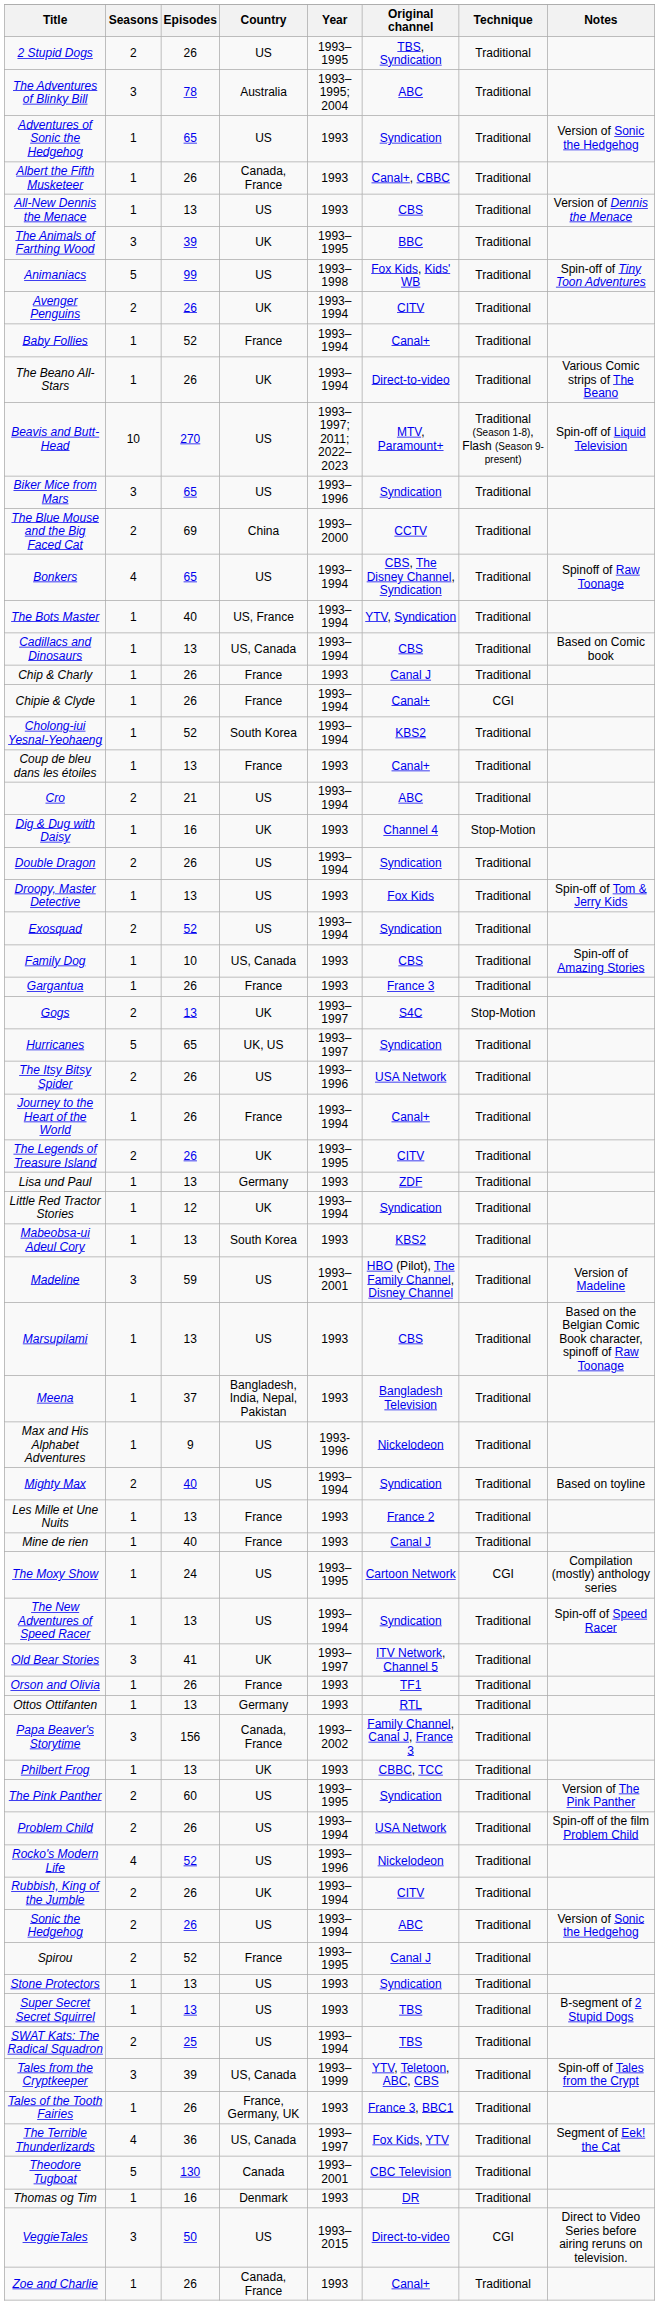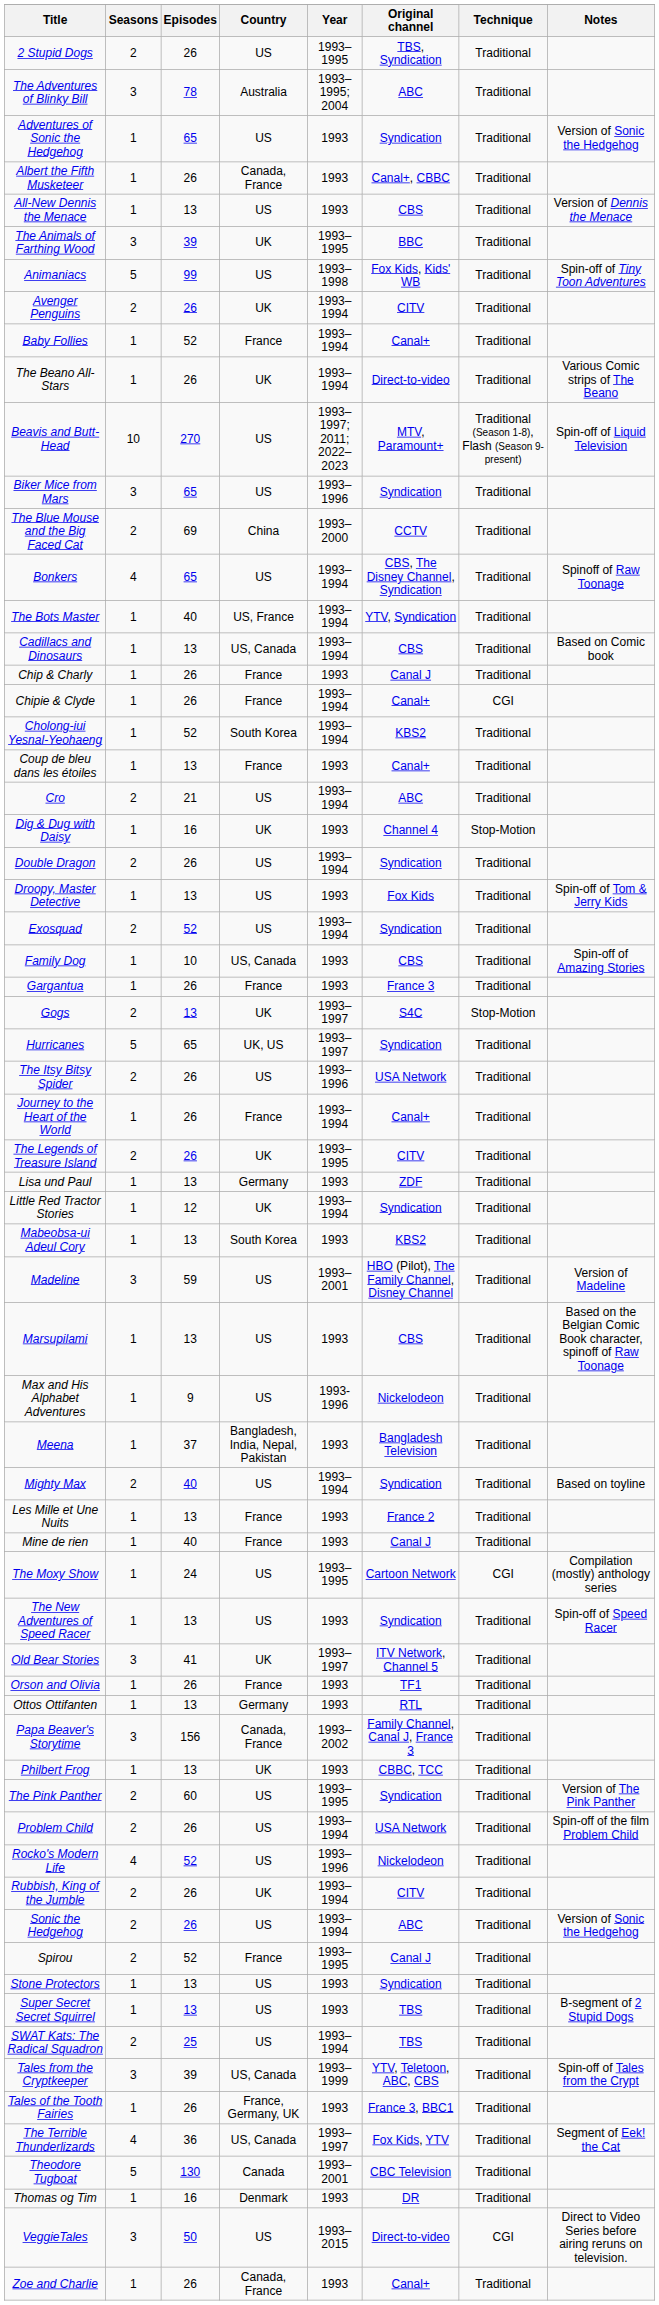rows swapped: Max and His Alphabet Adventures <-> Meena
The New Adventures of Speed Racer | Year: 1993–1994 -> 1993
